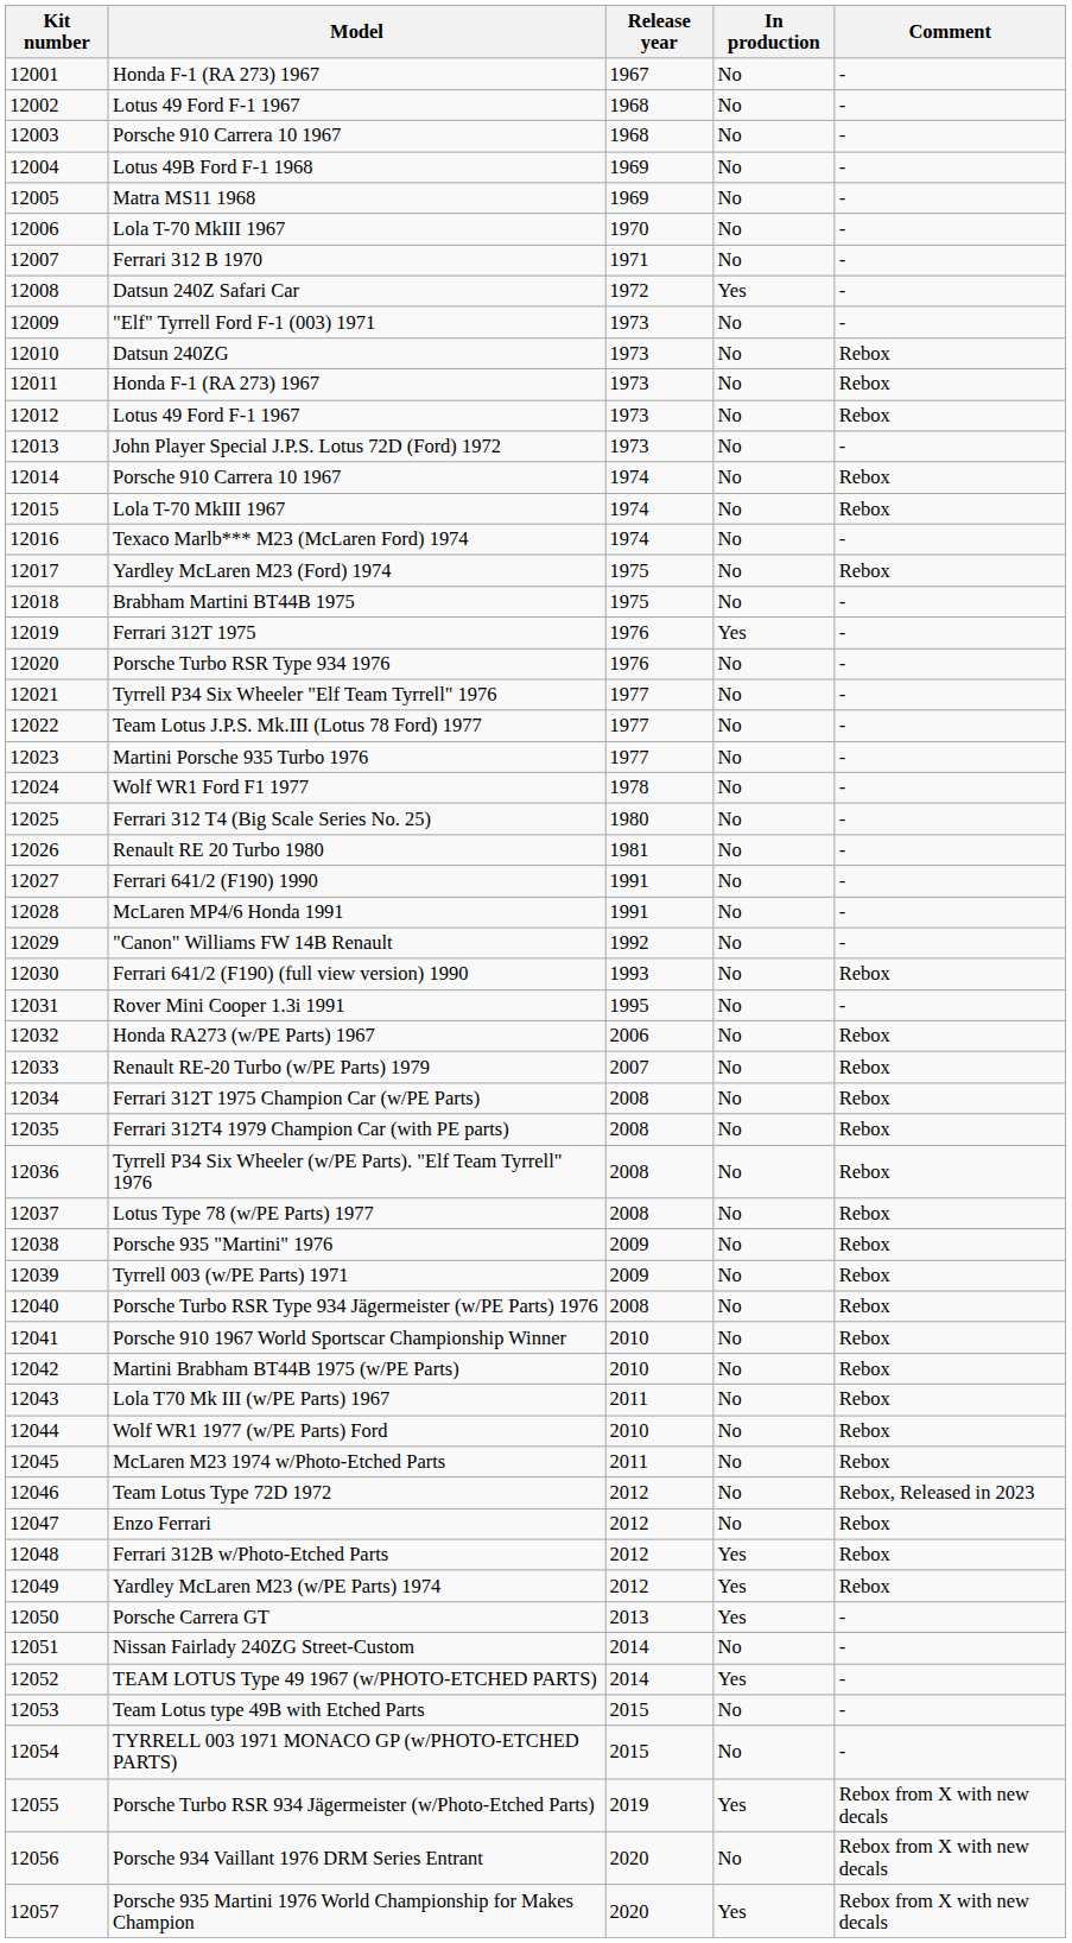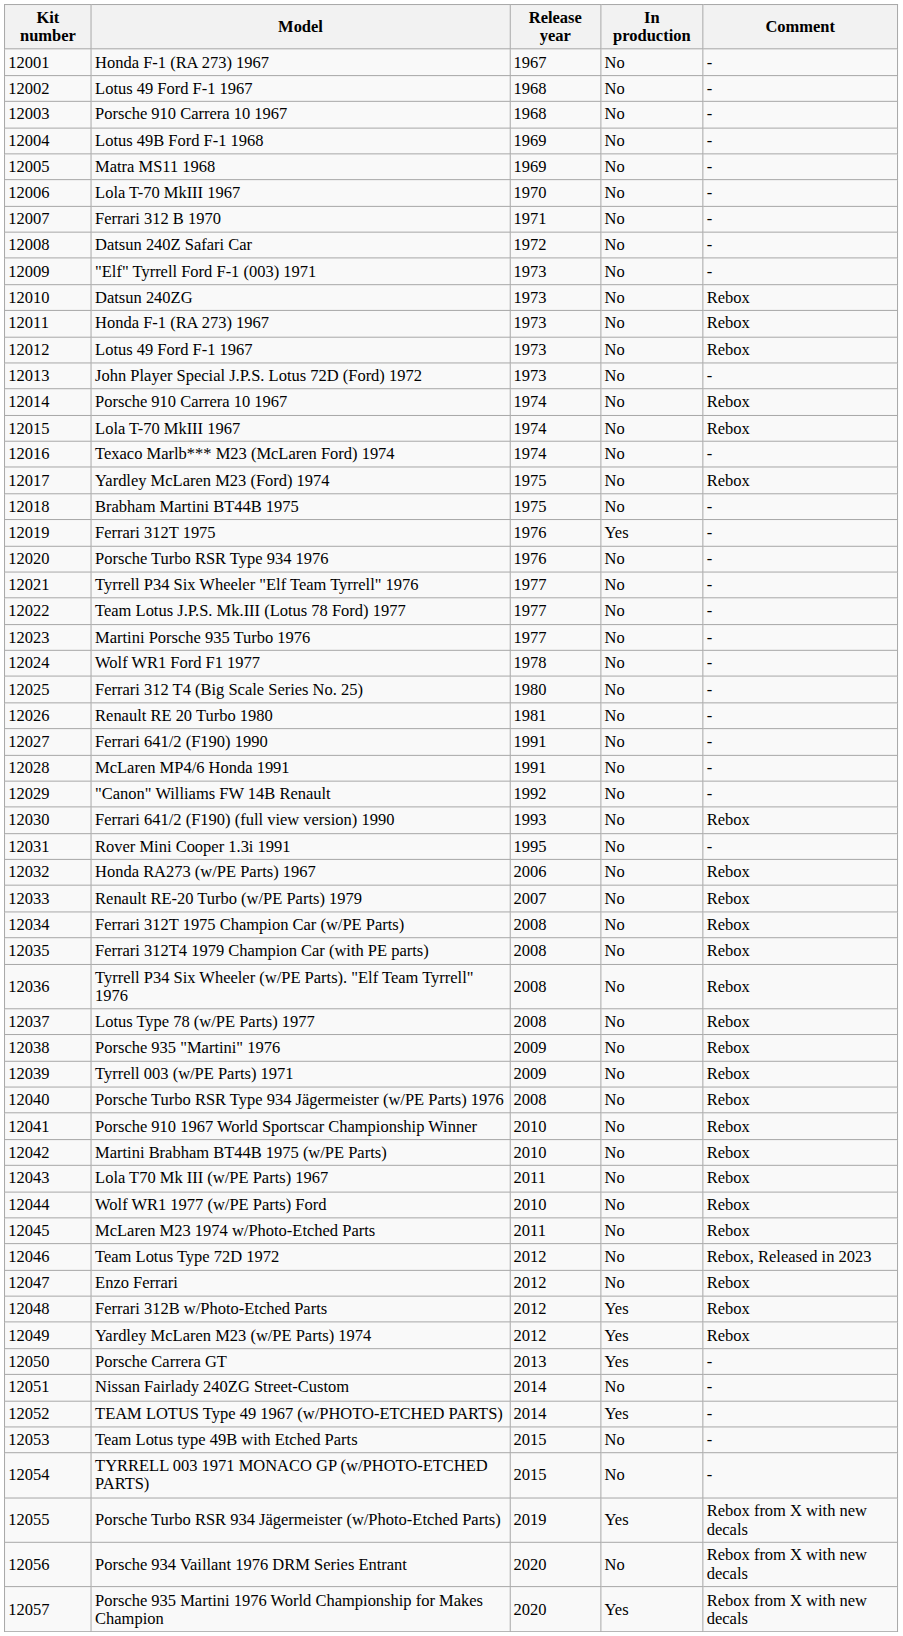Datsun 240Z Safari Car | In production: Yes -> No
